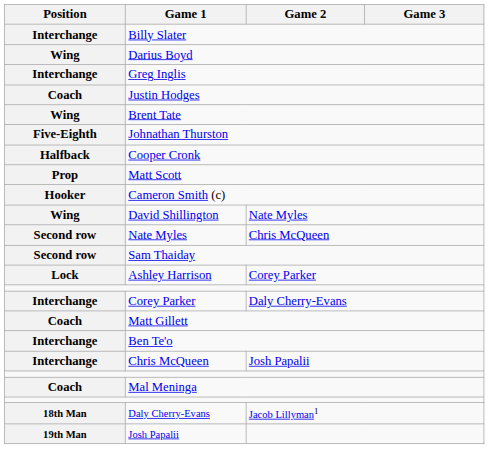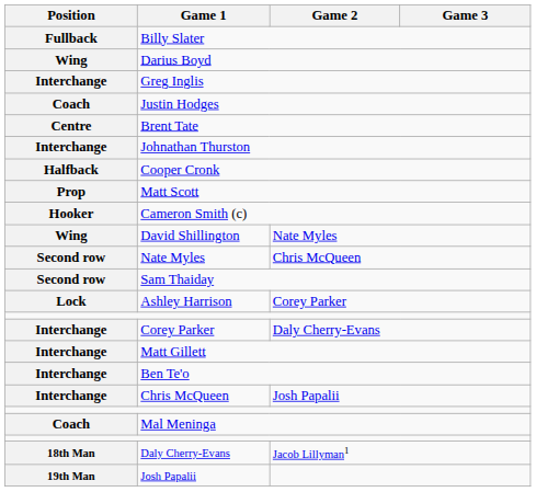Billy Slater | Position: Interchange -> Fullback
Brent Tate | Position: Wing -> Centre
Johnathan Thurston | Position: Five-Eighth -> Interchange
Matt Gillett | Position: Coach -> Interchange
